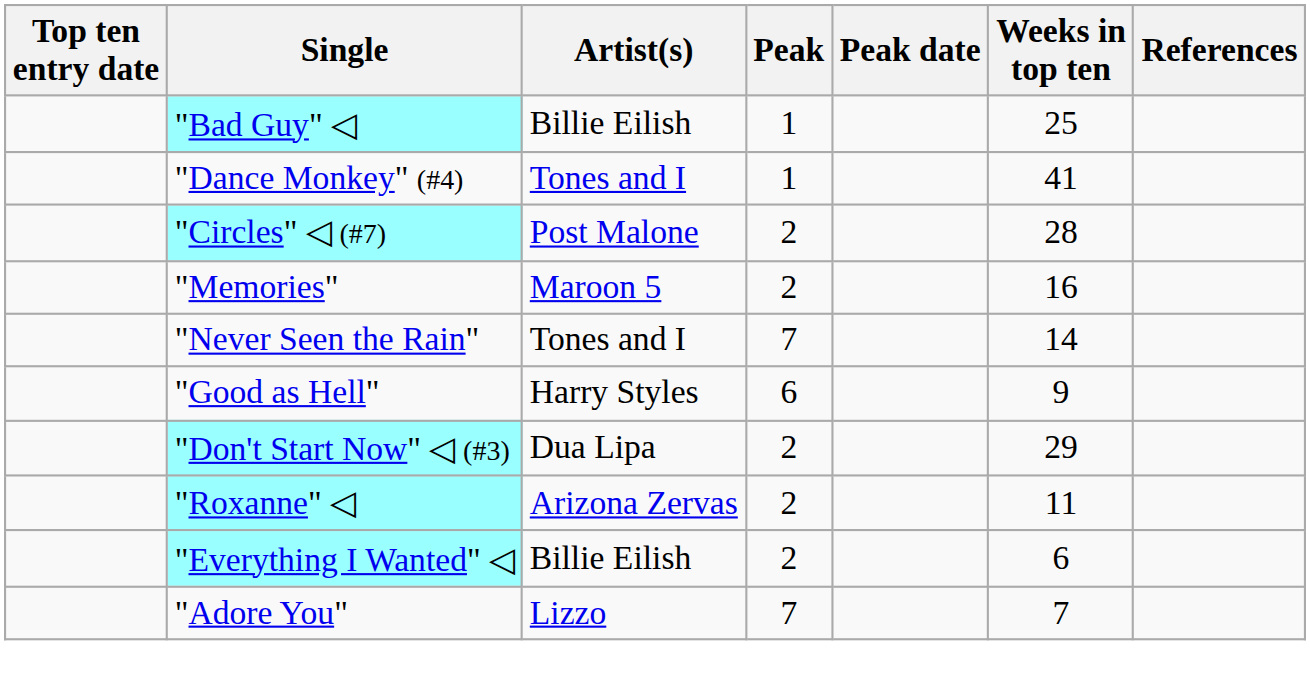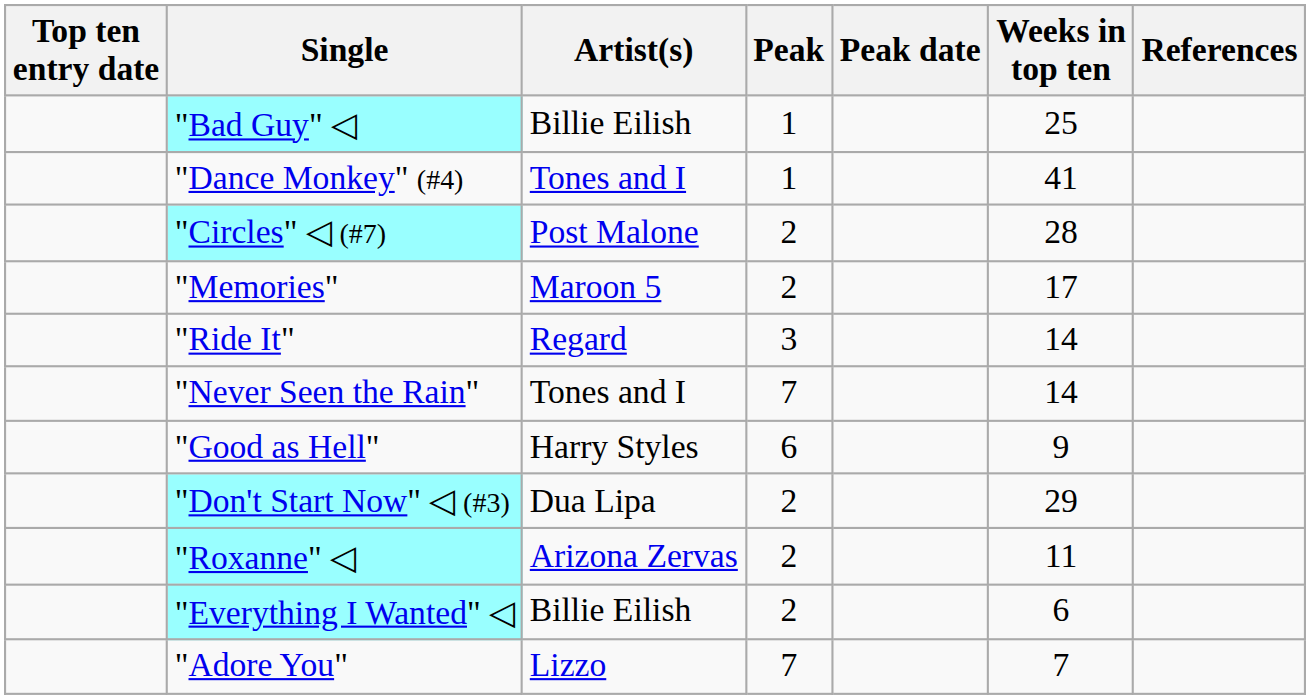"Memories" | Weeks in top ten: 16 -> 17
+ row: "Ride It" | Regard | 3 | 14
